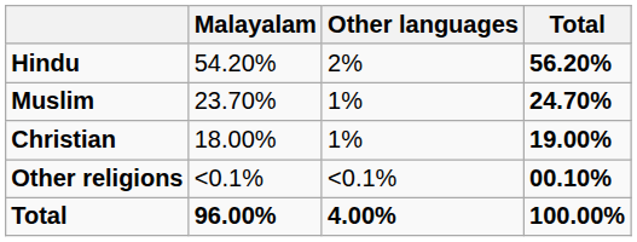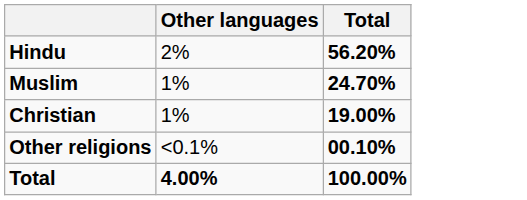- column: Malayalam | 54.20% | 23.70% | 18.00% | <0.1% | 96.00%
